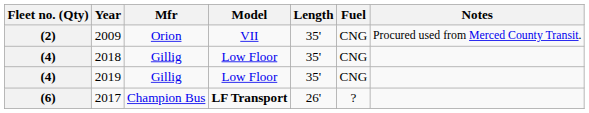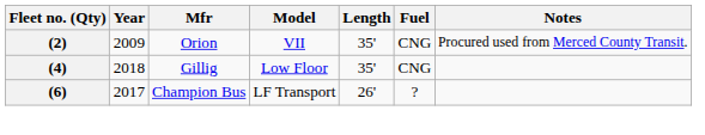- row: (4) | 2019 | Gillig | Low Floor | 35' | CNG
2017 | Model: bold -> normal
